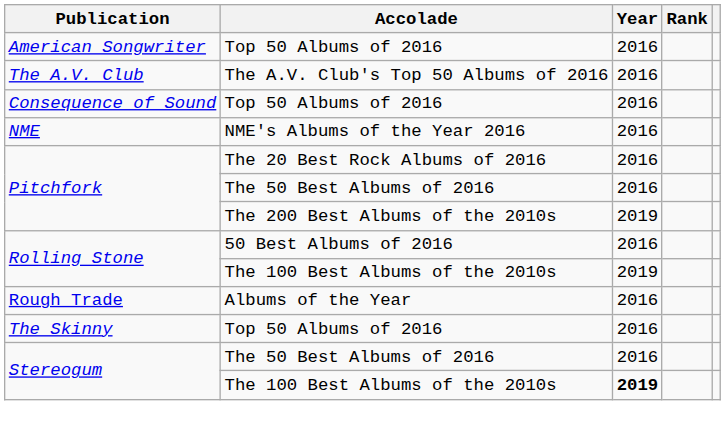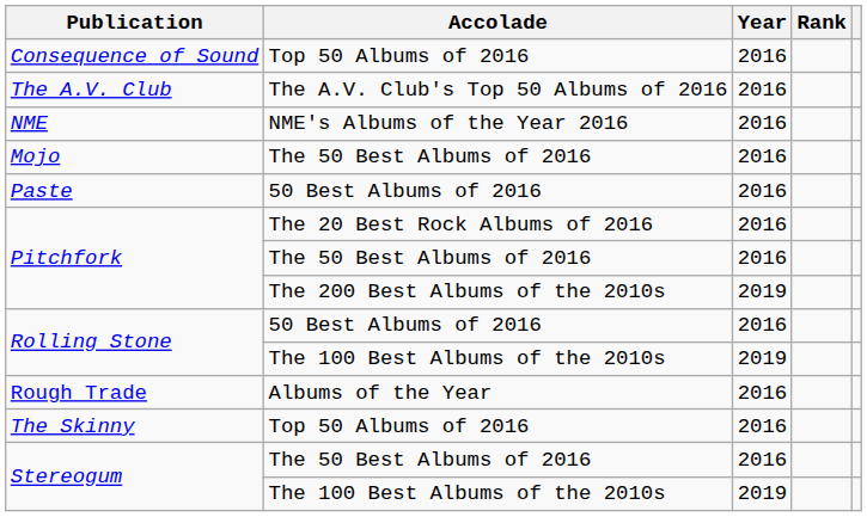- row: American Songwriter | Top 50 Albums of 2016 | 2016
rows swapped: The A.V. Club <-> Consequence of Sound
+ row: Mojo | The 50 Best Albums of 2016 | 2016
+ row: Paste | 50 Best Albums of 2016 | 2016
Stereogum / The 100 Best Albums of the 2010s | Year: bold -> normal
